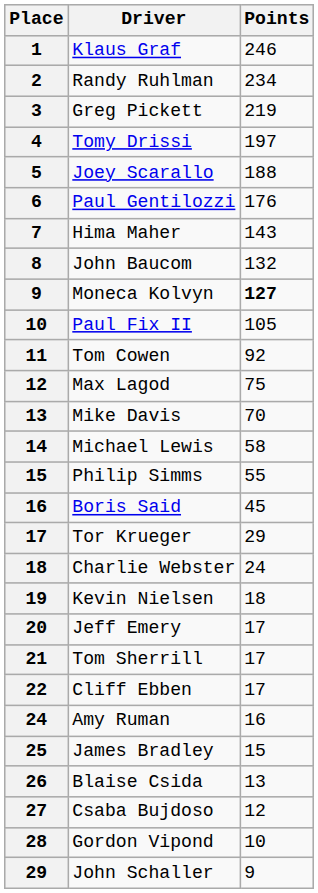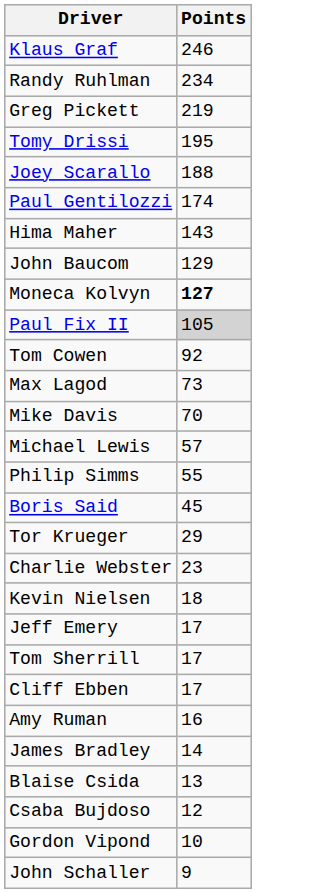- column: Place | 1 | 2 | 3 | 4 | 5 | 6 | 7 | 8 | 9 | 10 | 11 | 12 | 13 | 14 | 15 | 16 | 17 | 18 | 19 | 20 | 21 | 22 | 24 | 25 | 26 | 27 | 28 | 29
Tomy Drissi | Points: 197 -> 195
Paul Gentilozzi | Points: 176 -> 174
John Baucom | Points: 132 -> 129
Paul Fix II | Points: no background -> lightgrey background
Max Lagod | Points: 75 -> 73
Michael Lewis | Points: 58 -> 57
Charlie Webster | Points: 24 -> 23
James Bradley | Points: 15 -> 14
